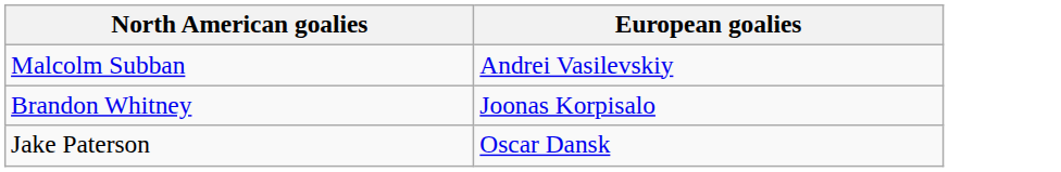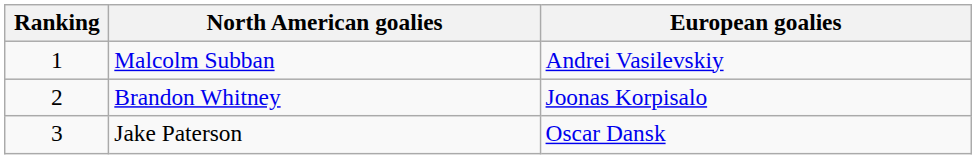+ column: Ranking | 1 | 2 | 3
